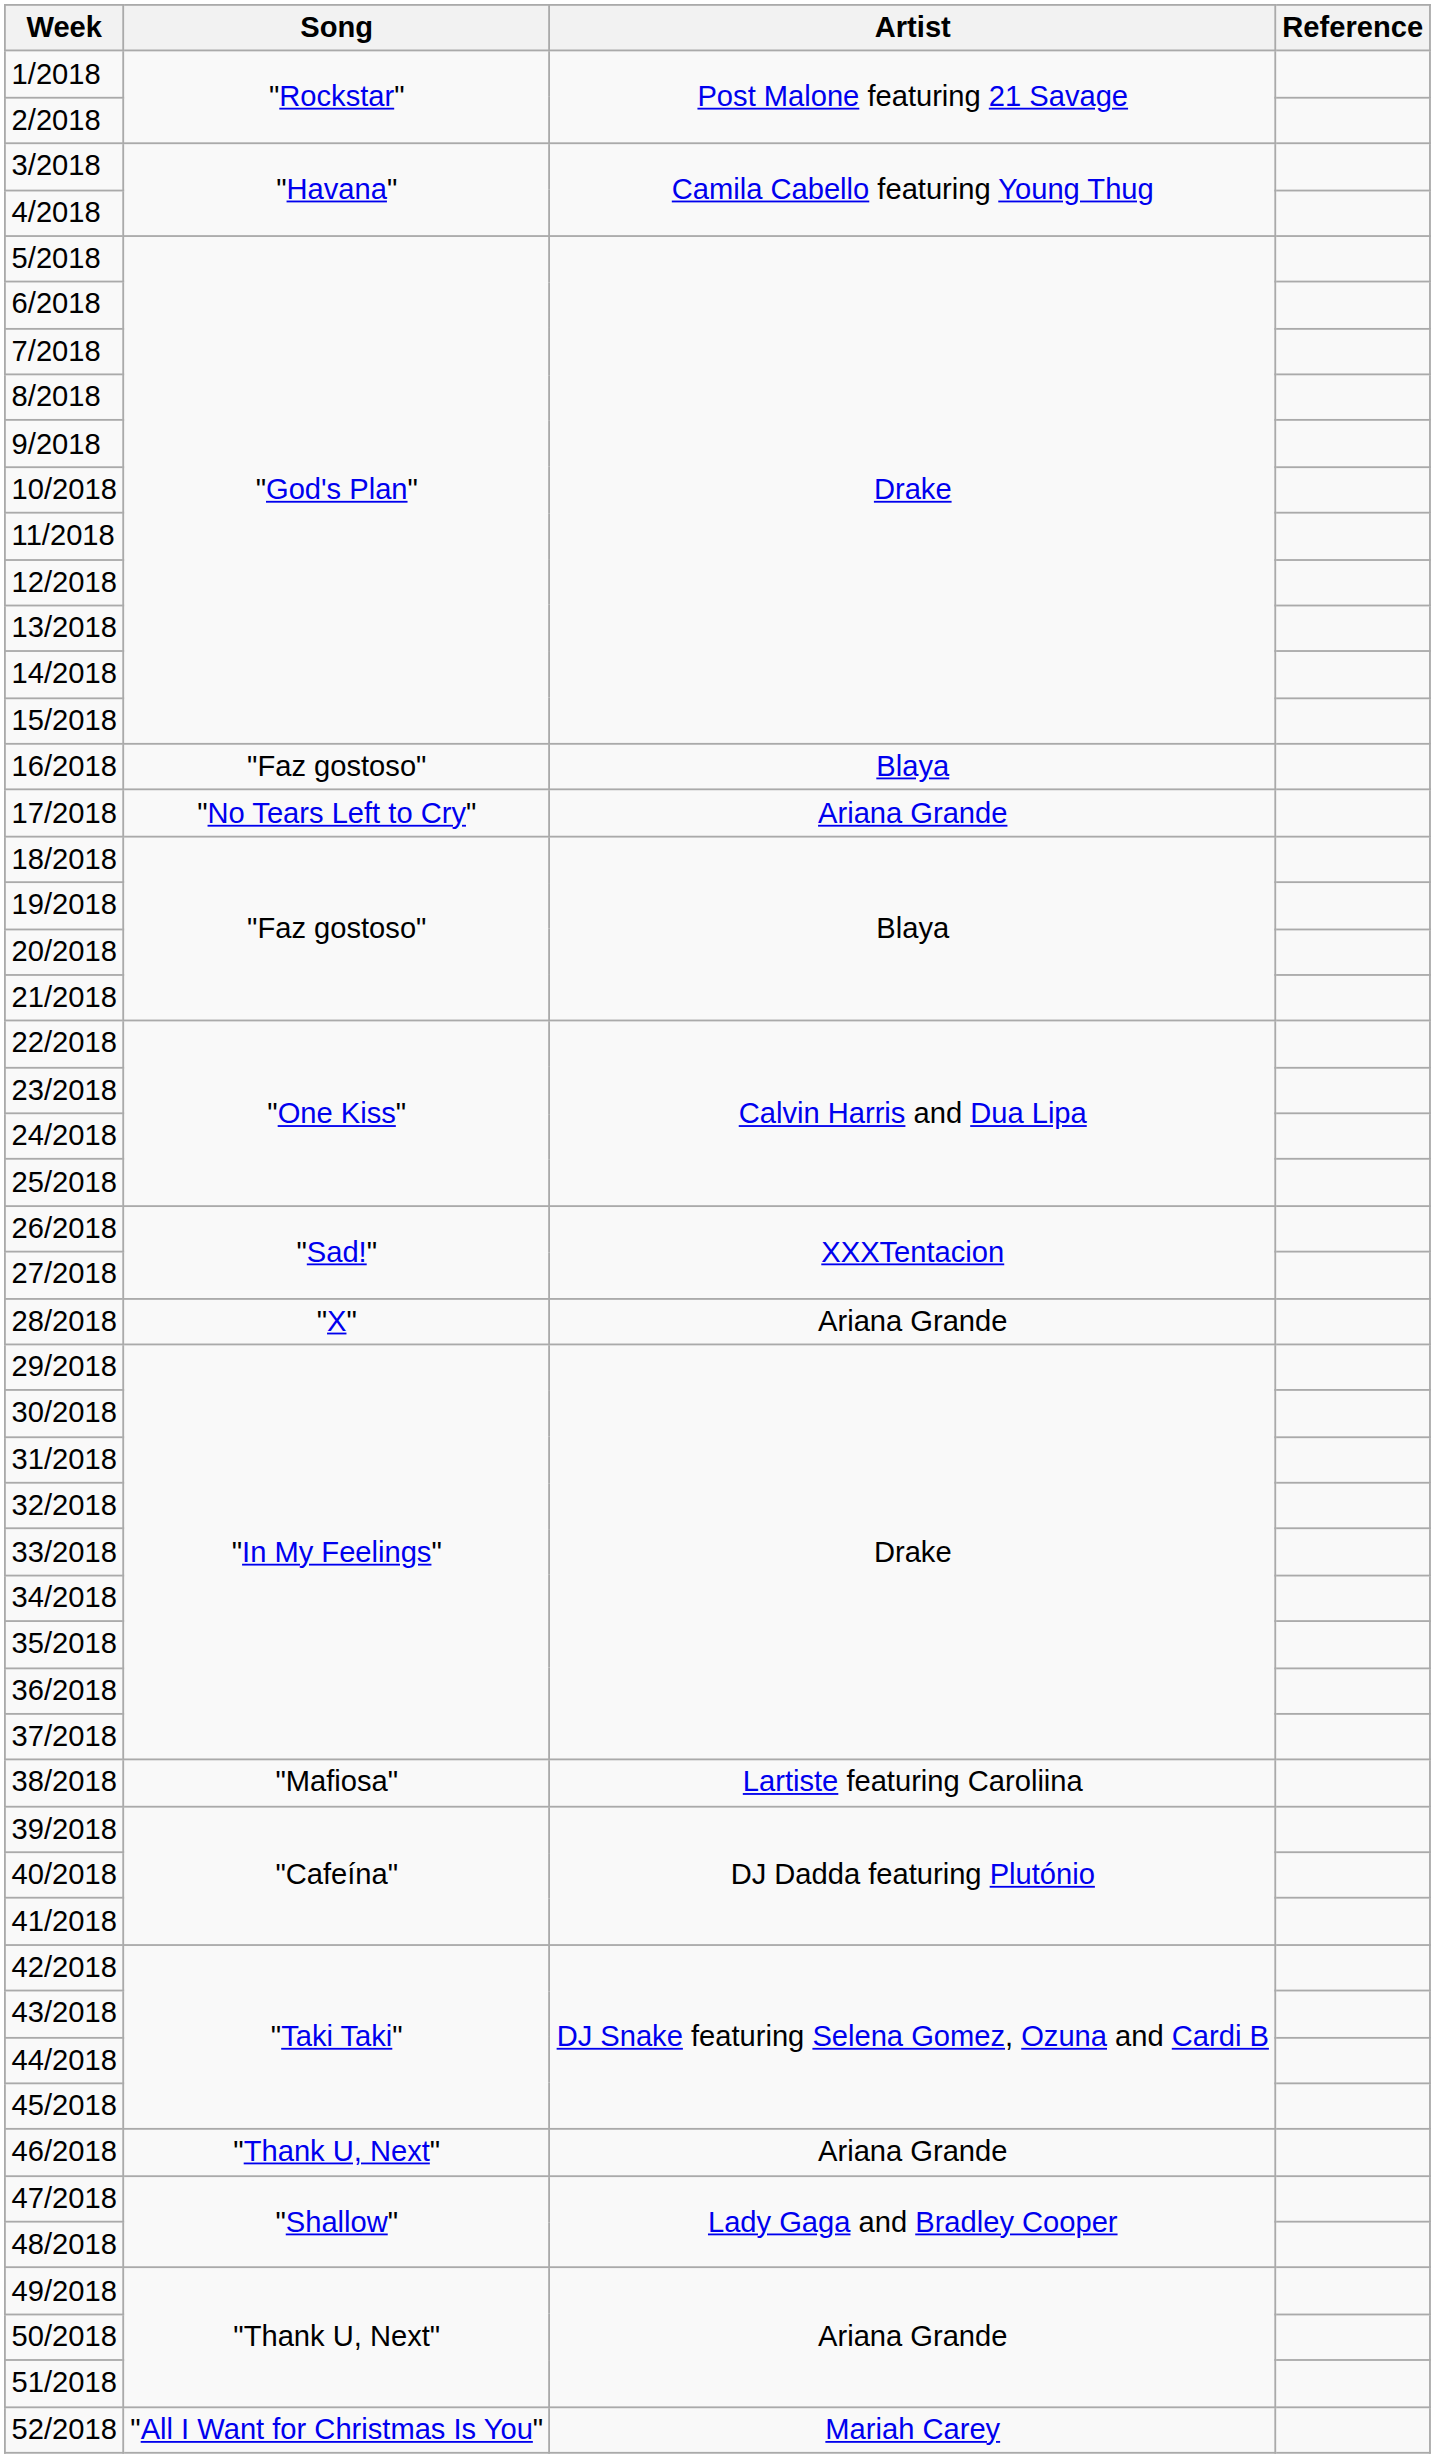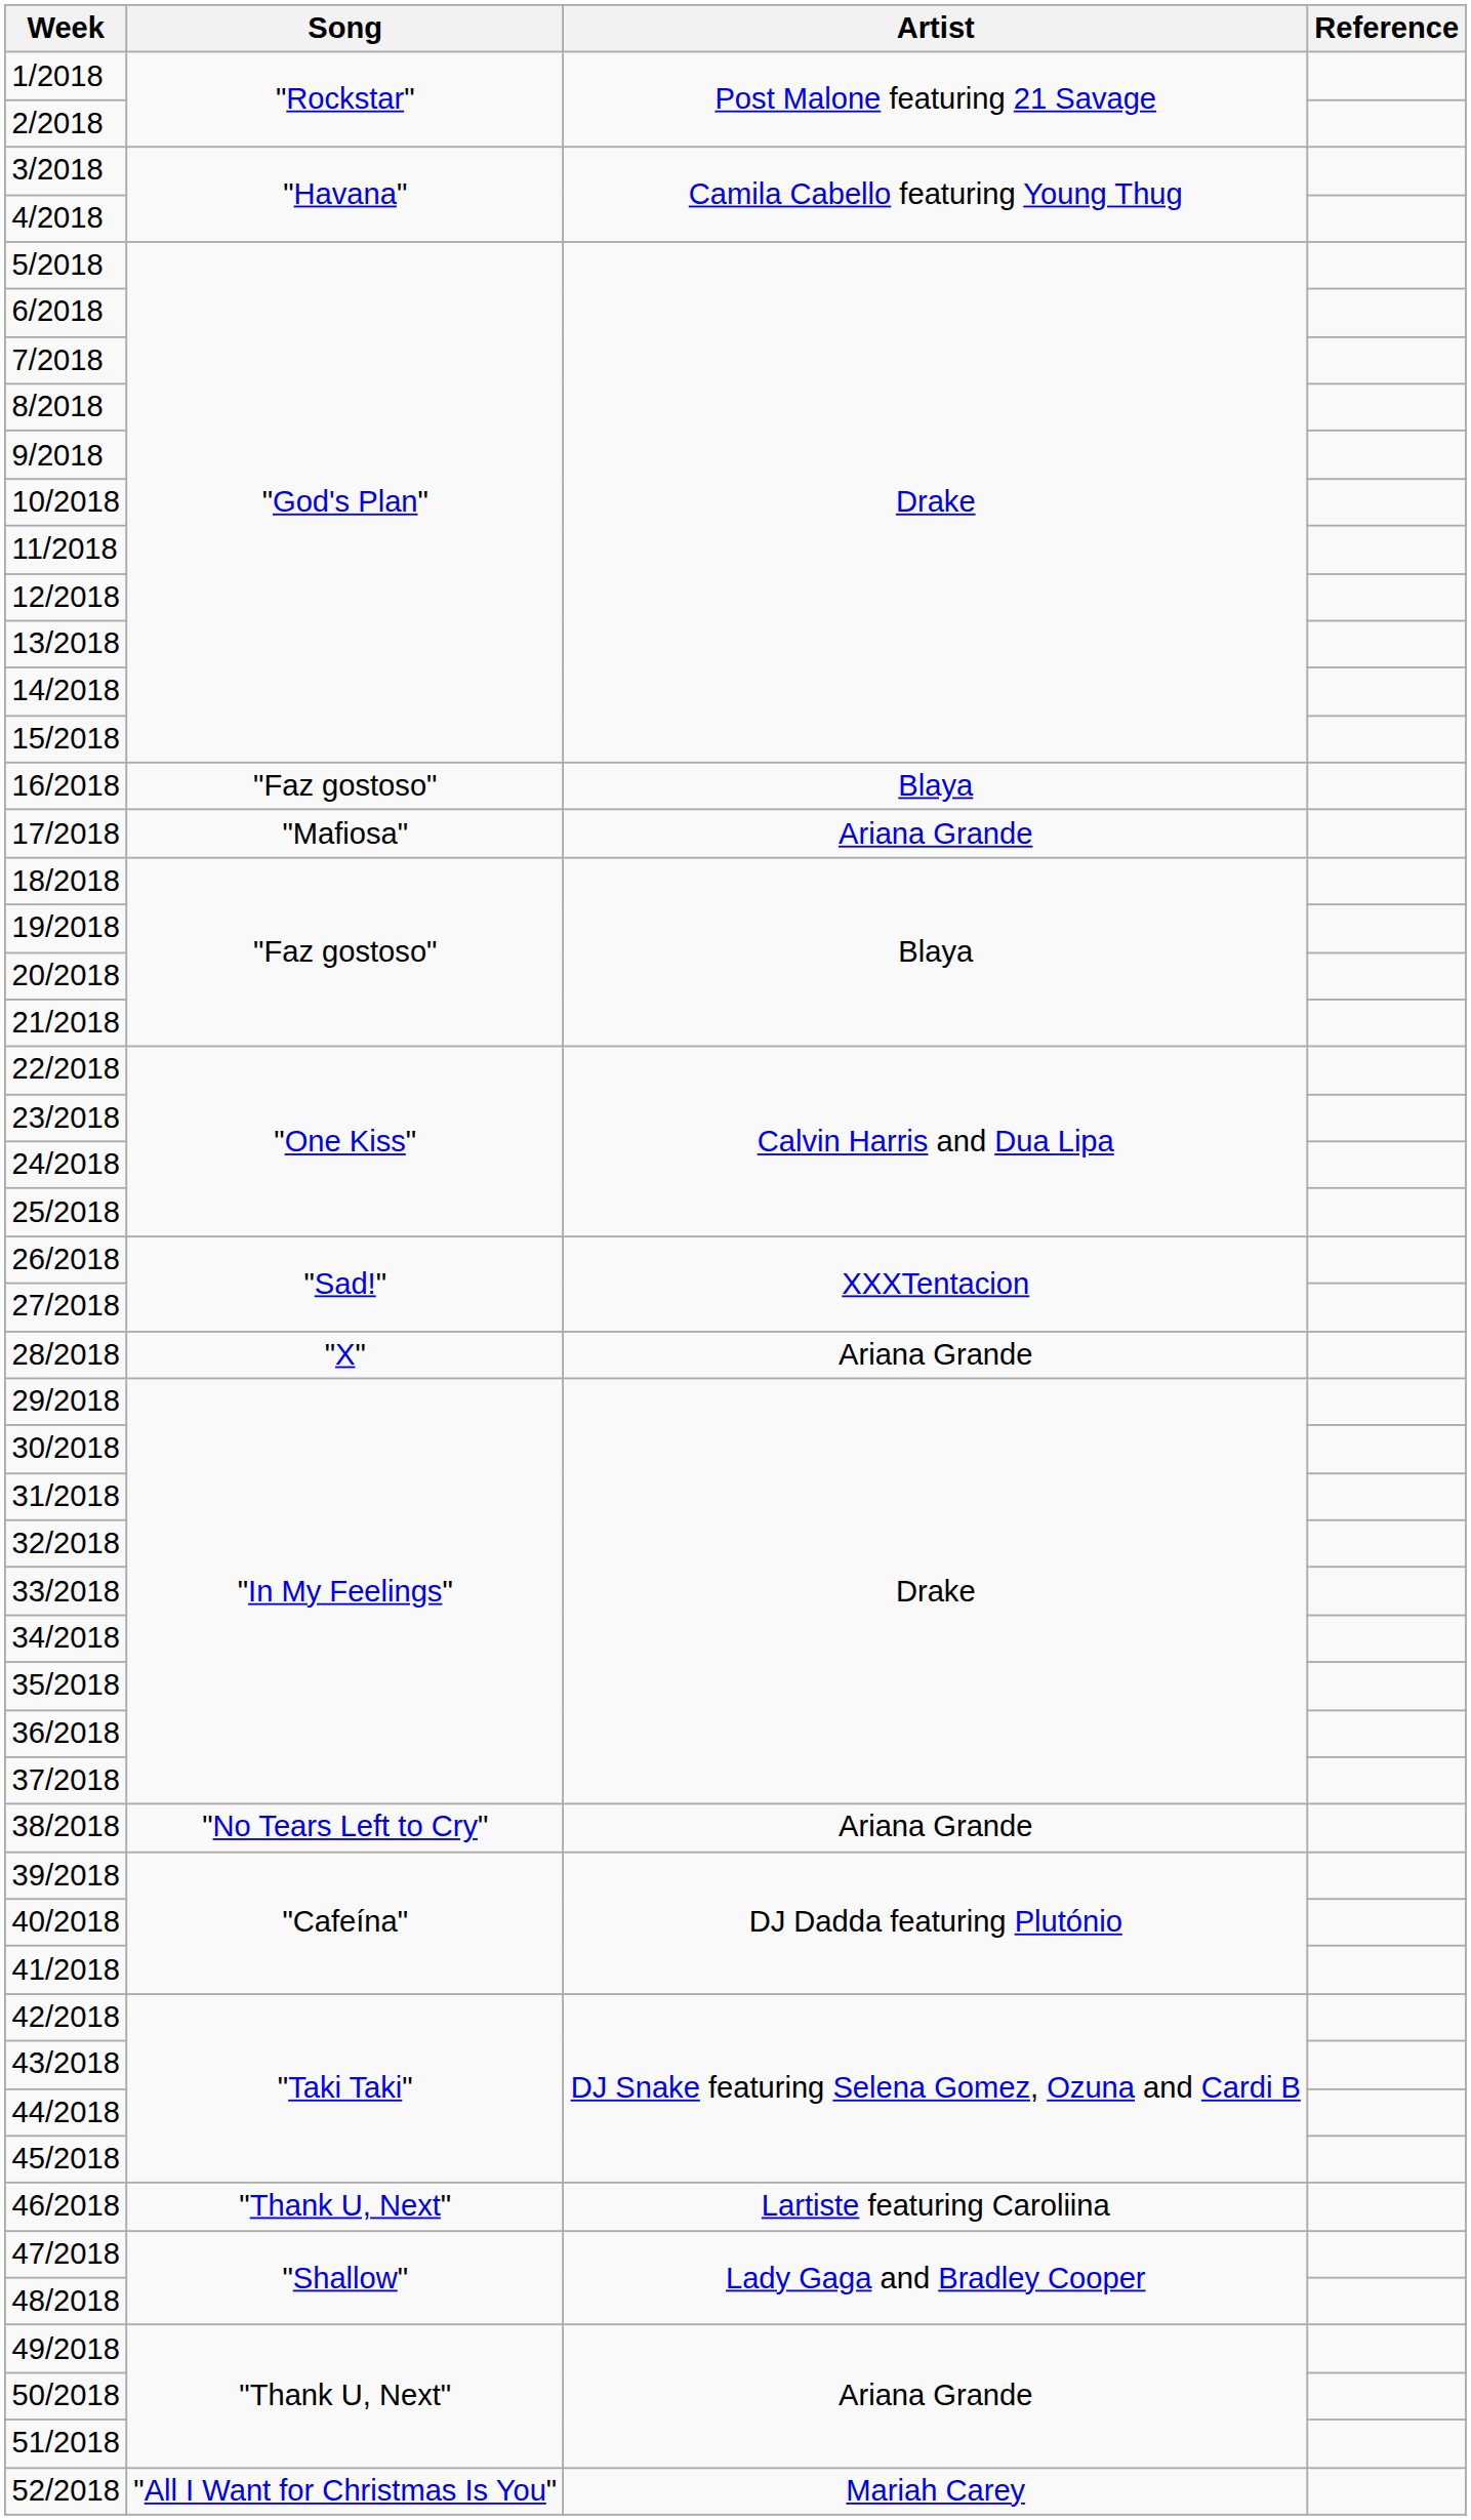17/2018 | Song: "No Tears Left to Cry" -> "Mafiosa"
38/2018 | Song: "Mafiosa" -> "No Tears Left to Cry"
38/2018 | Artist: Lartiste featuring Caroliina -> Ariana Grande
46/2018 | Artist: Ariana Grande -> Lartiste featuring Caroliina
